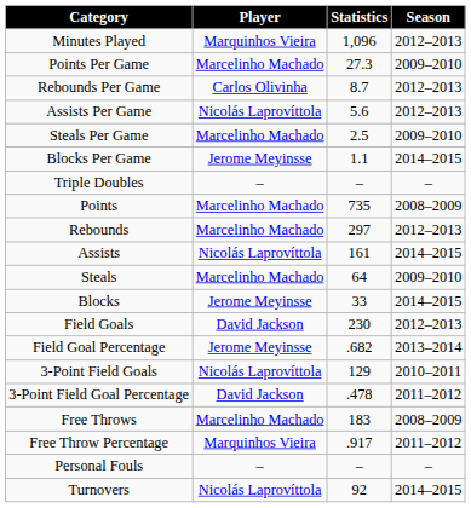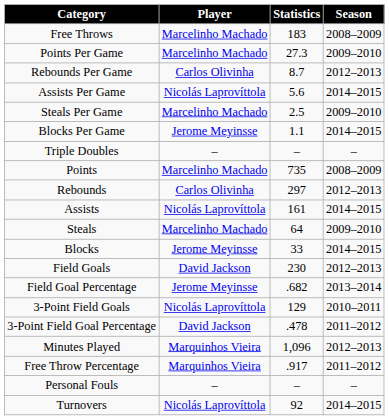rows swapped: Minutes Played <-> Free Throws
Assists Per Game | Season: 2012–2013 -> 2014–2015
Rebounds | Player: Marcelinho Machado -> Carlos Olivinha
